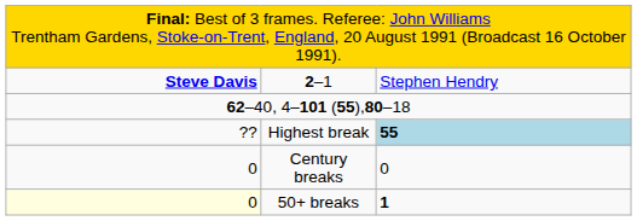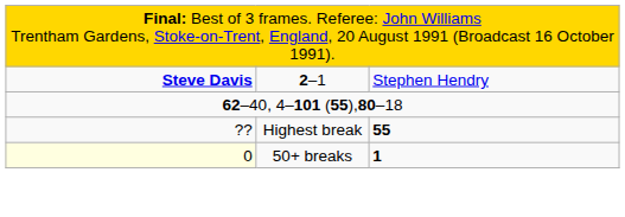Highest break | column 3: lightblue background -> no background
- row: 0 | Century breaks | 0
